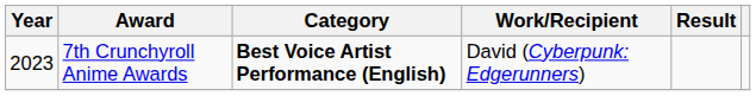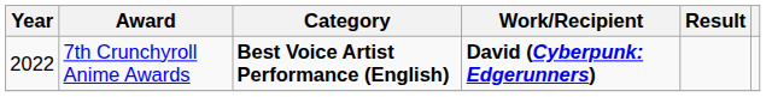7th Crunchyroll Anime Awards | Year: 2023 -> 2022
7th Crunchyroll Anime Awards | Work/Recipient: normal -> bold
